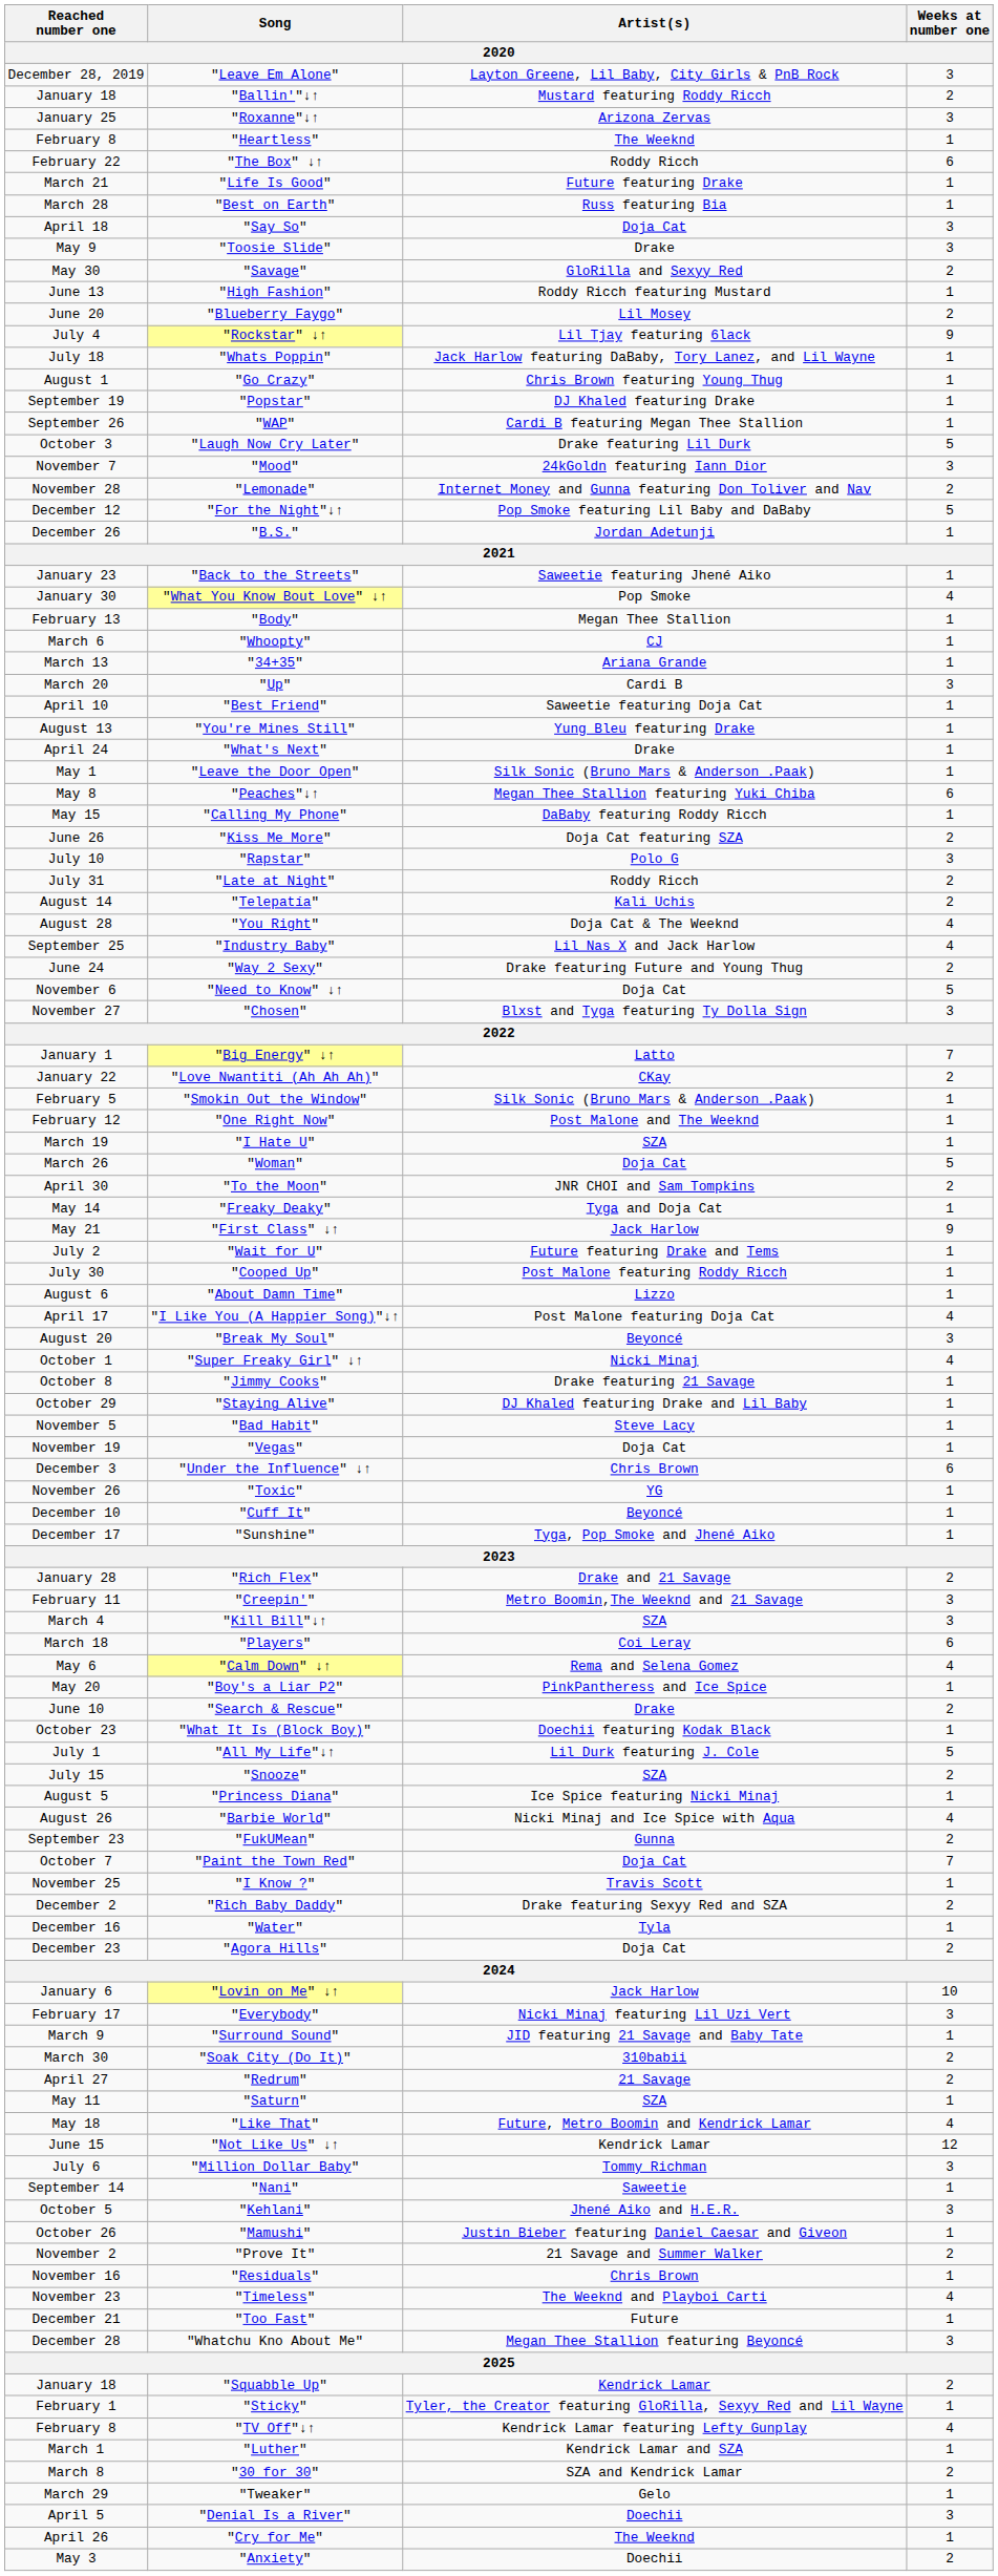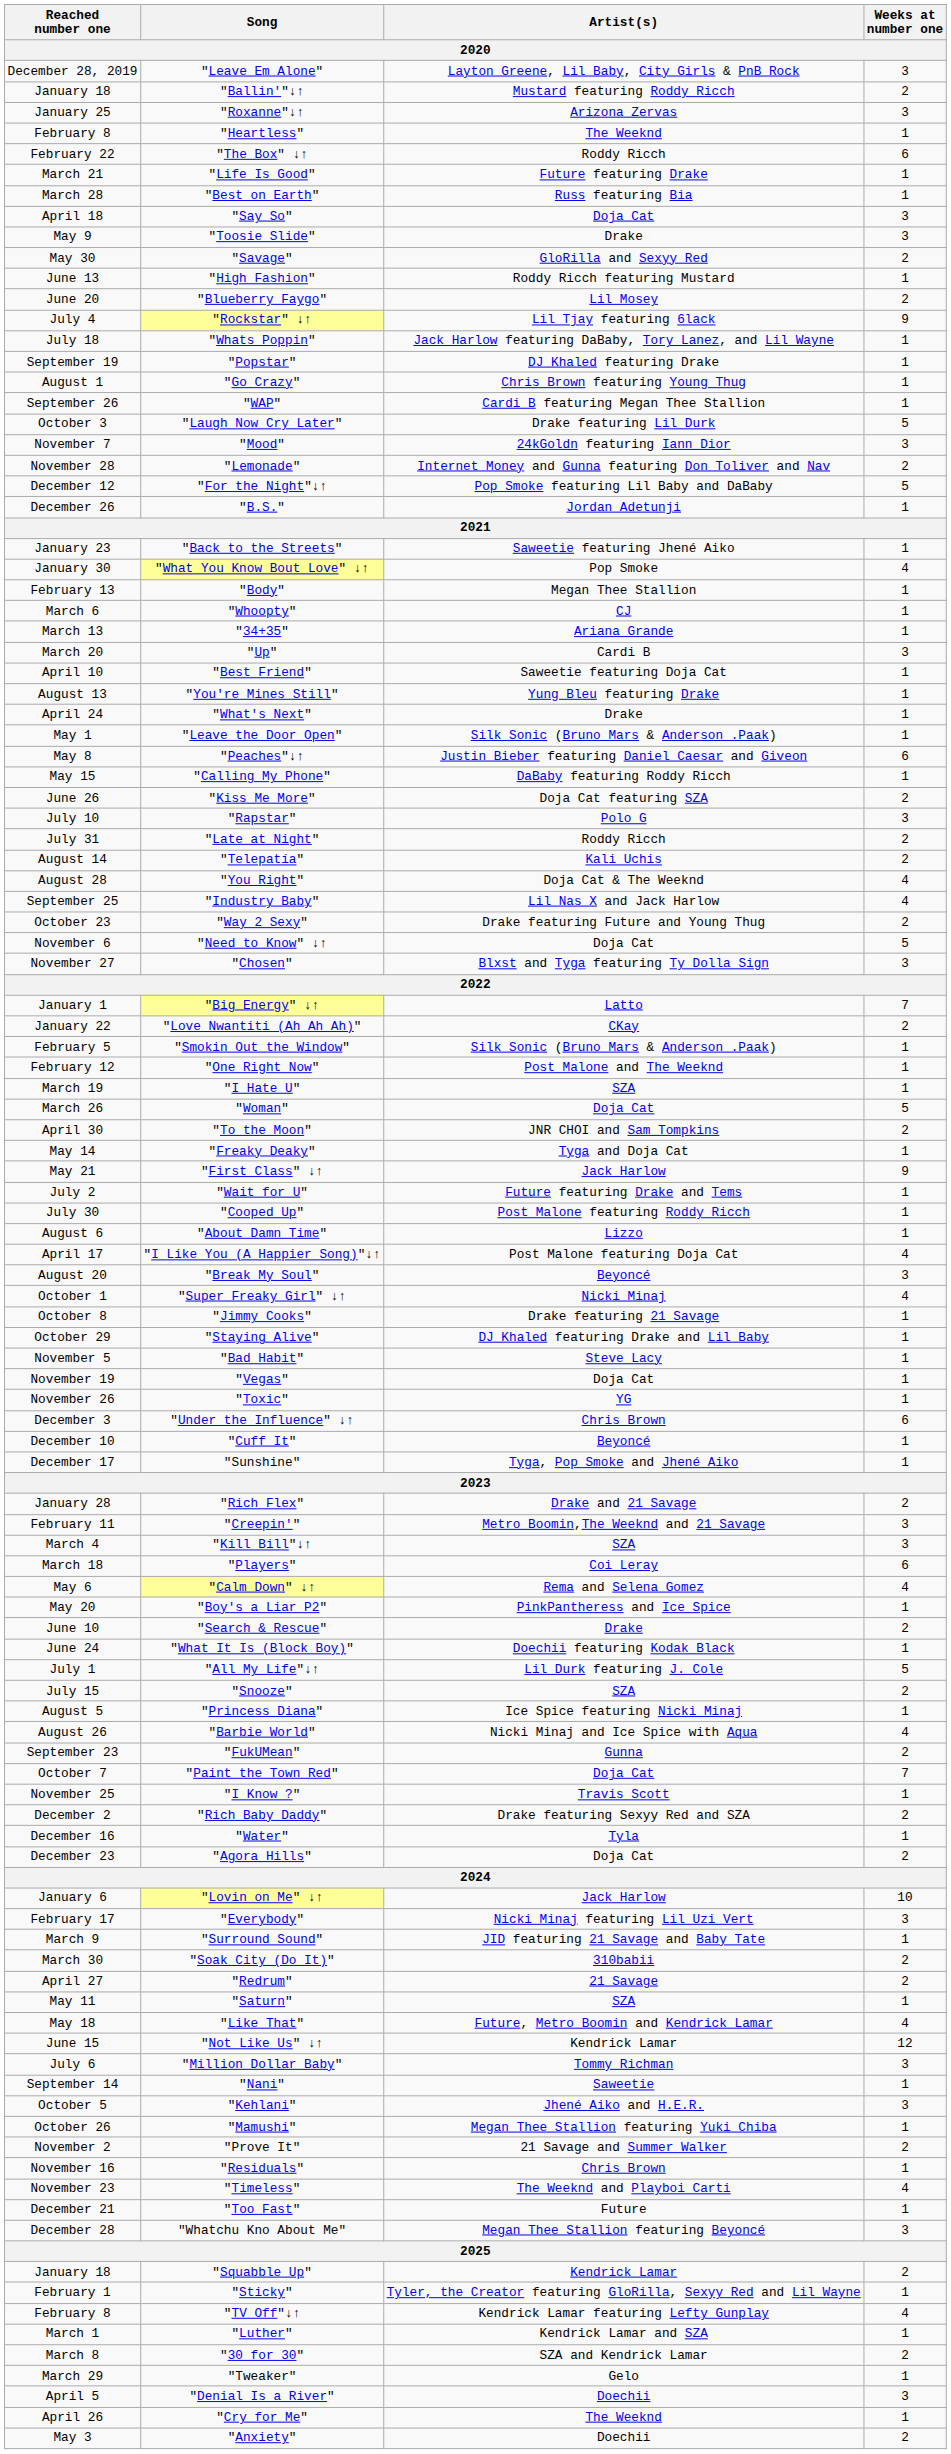rows swapped: "Go Crazy" <-> "Popstar"
"Peaches"↓↑ | Artist(s): Megan Thee Stallion featuring Yuki Chiba -> Justin Bieber featuring Daniel Caesar and Giveon
"Way 2 Sexy" | Reached number one: June 24 -> October 23
rows swapped: "Toxic" <-> "Under the Influence" ↓↑
"What It Is (Block Boy)" | Reached number one: October 23 -> June 24
"Mamushi" | Artist(s): Justin Bieber featuring Daniel Caesar and Giveon -> Megan Thee Stallion featuring Yuki Chiba
